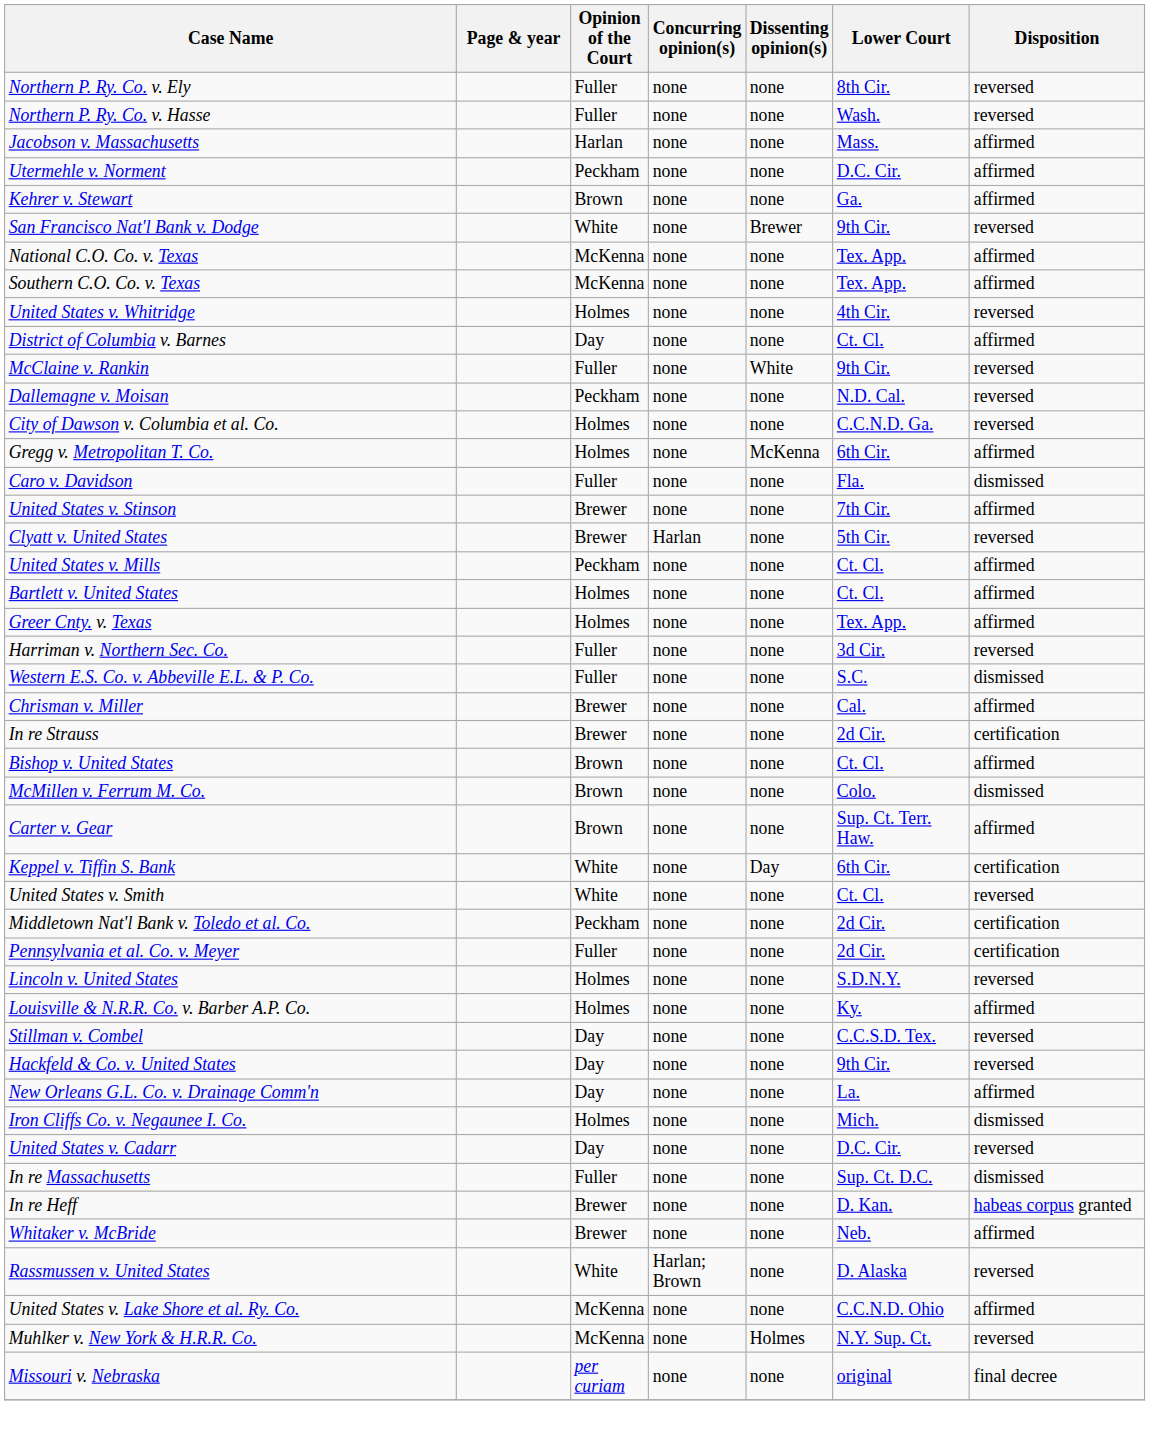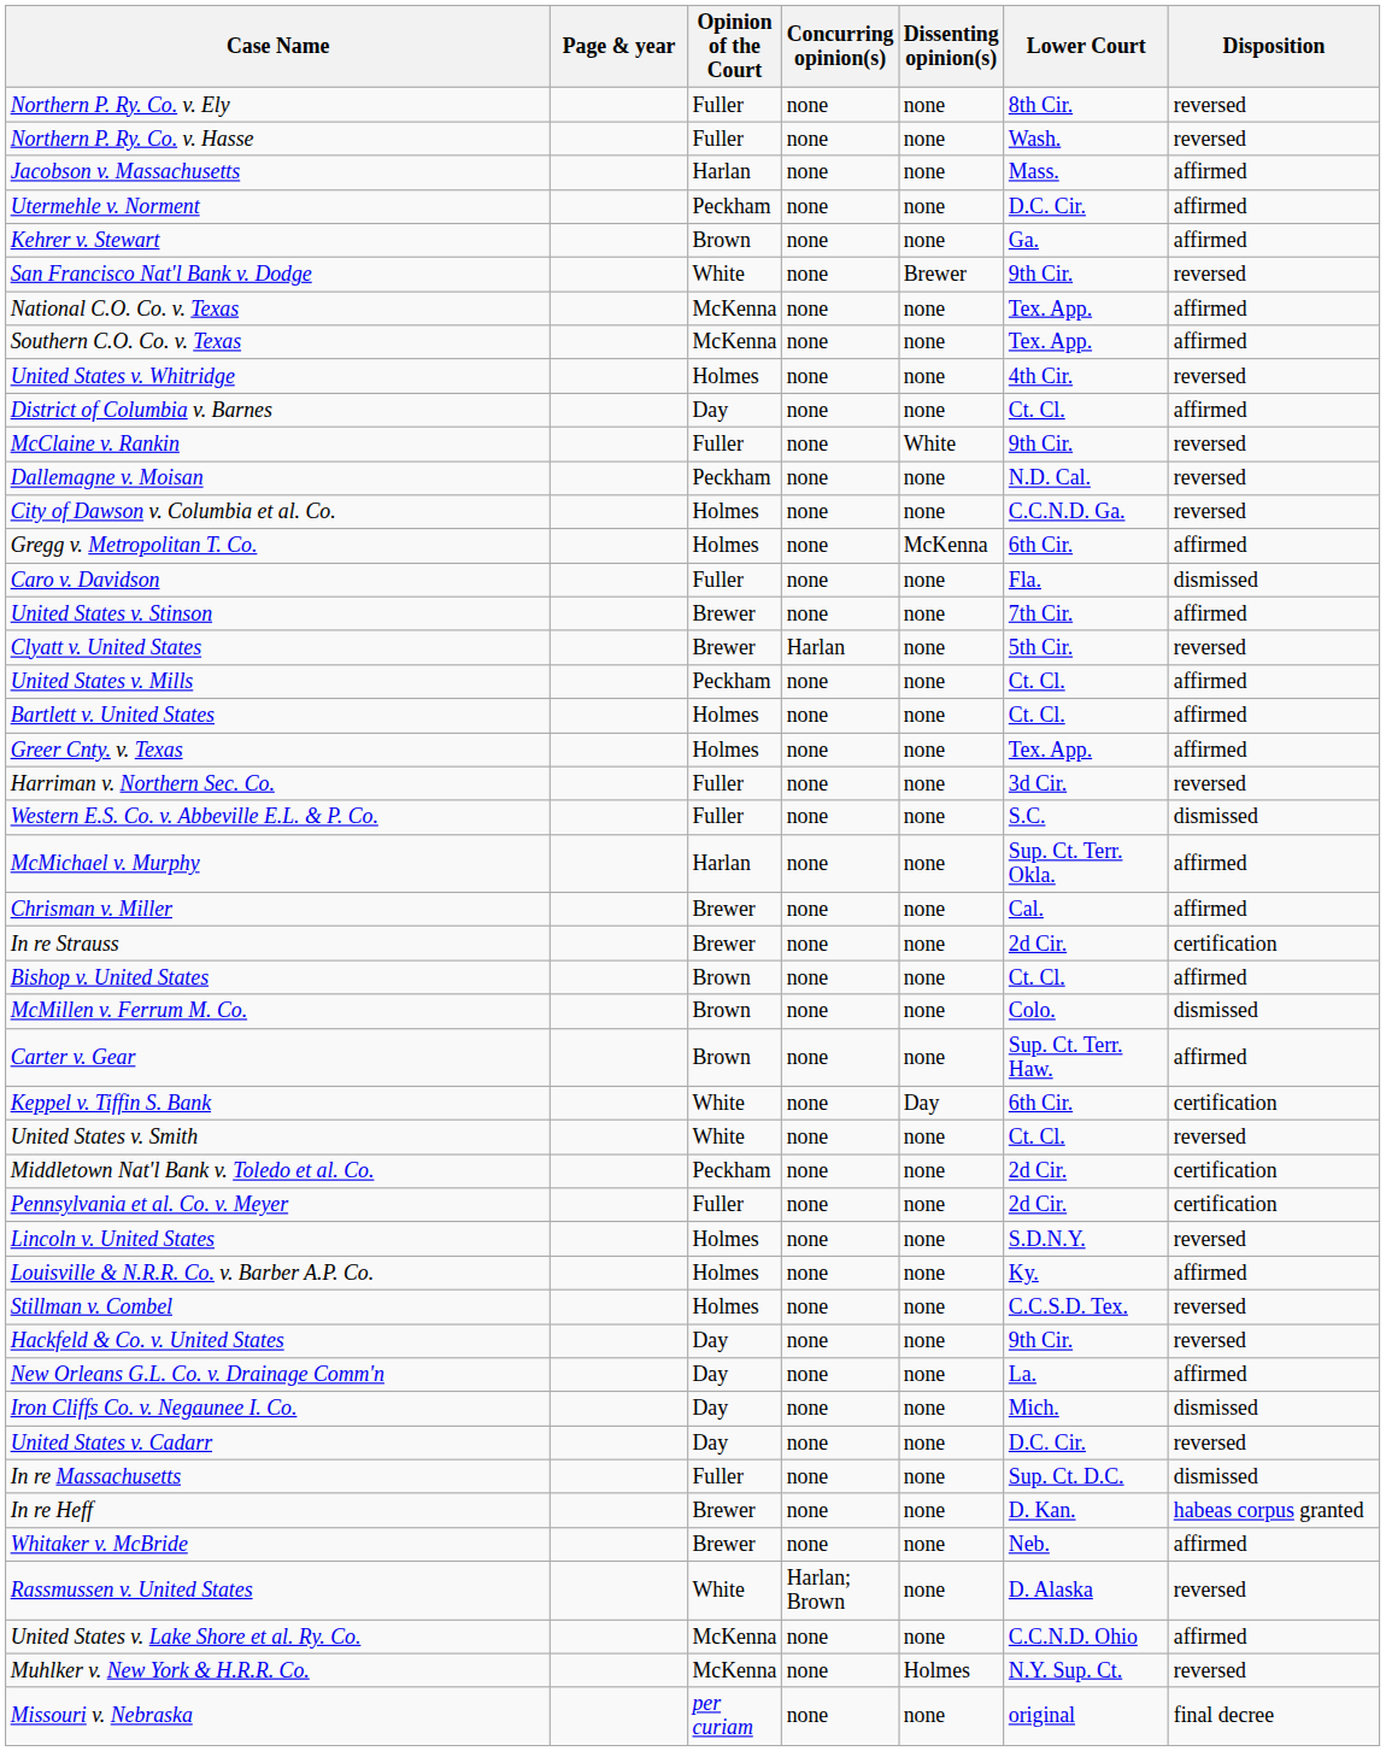+ row: McMichael v. Murphy | Harlan | none | none | Sup. Ct. Terr. Okla. | affirmed
Stillman v. Combel | Opinion of the Court: Day -> Holmes
Iron Cliffs Co. v. Negaunee I. Co. | Opinion of the Court: Holmes -> Day
